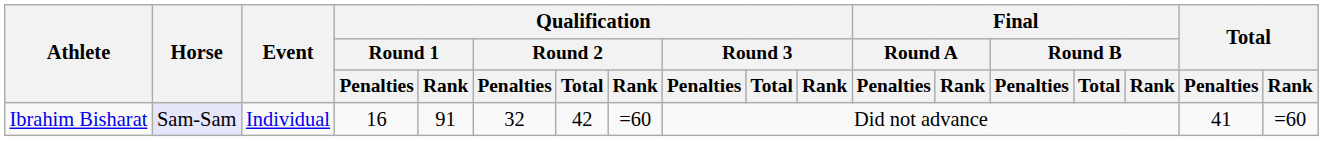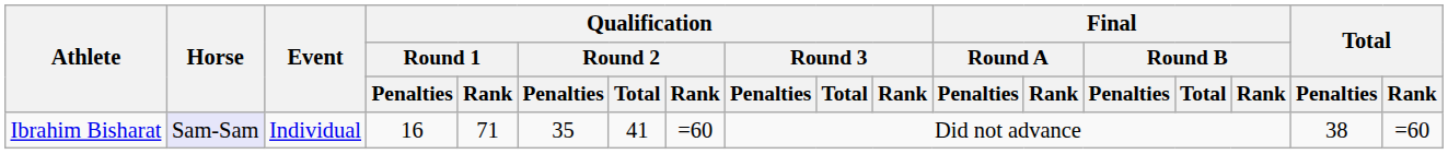Ibrahim Bisharat | Qualification / Round 1 / Rank: 91 -> 71
Ibrahim Bisharat | Qualification / Round 2 / Penalties: 32 -> 35
Ibrahim Bisharat | Qualification / Round 2 / Total: 42 -> 41
Ibrahim Bisharat | Total / Penalties: 41 -> 38
